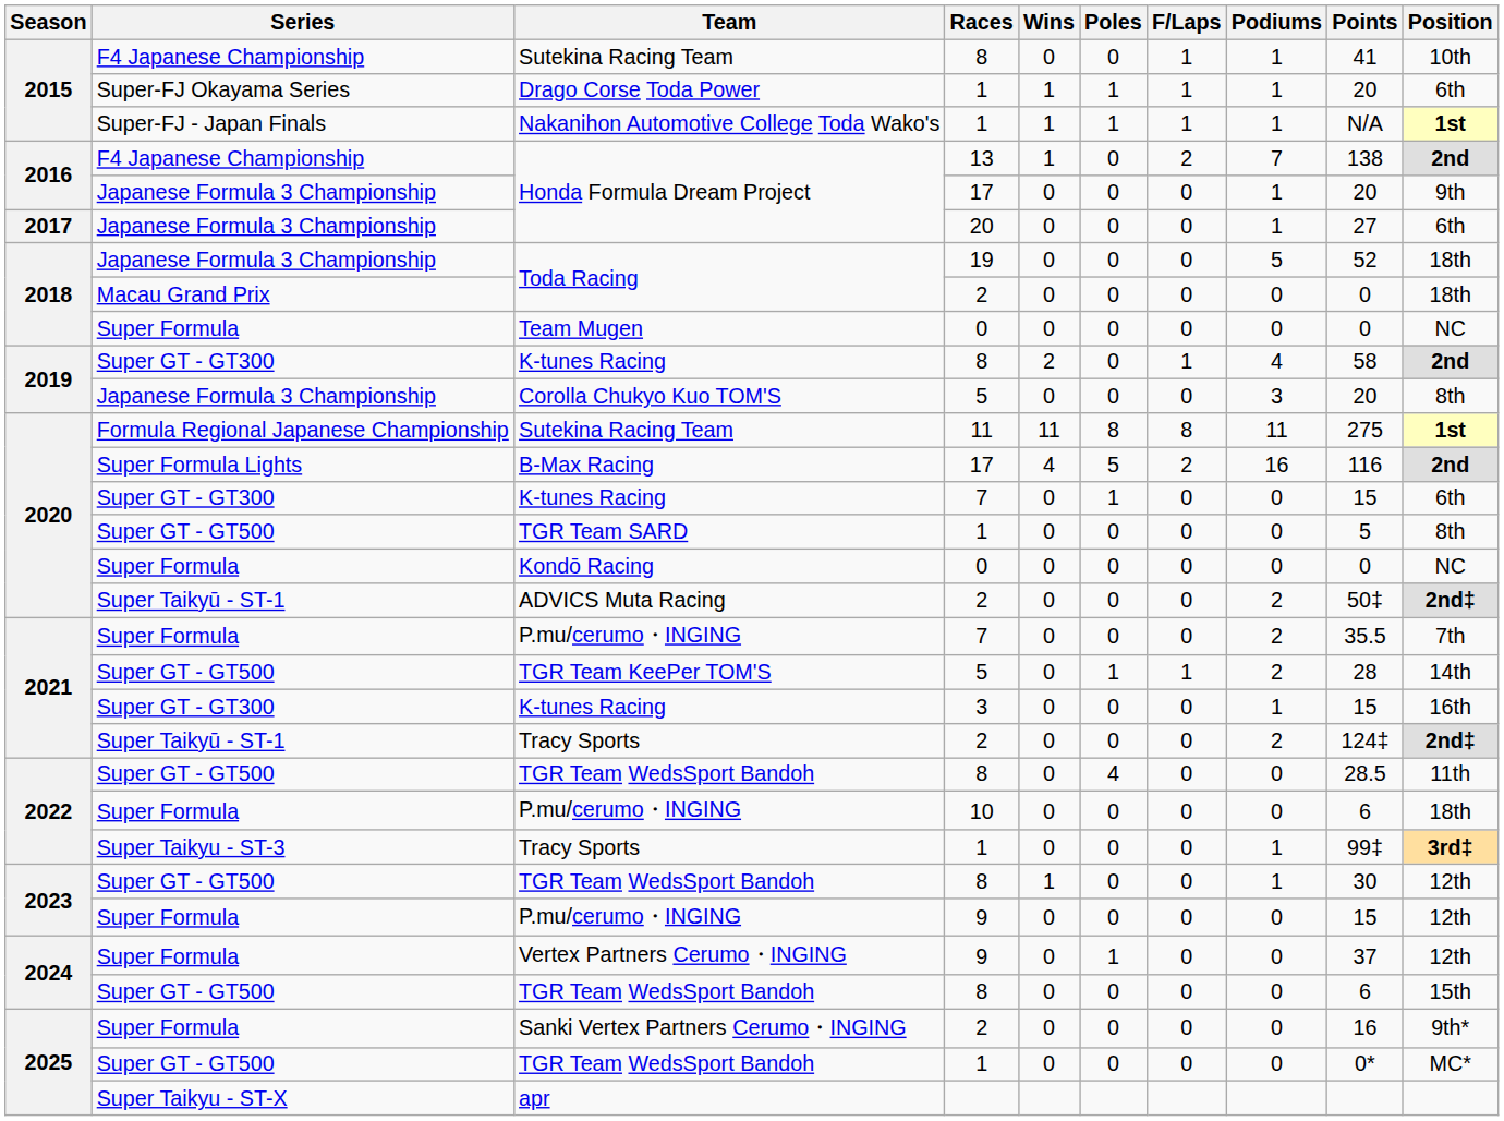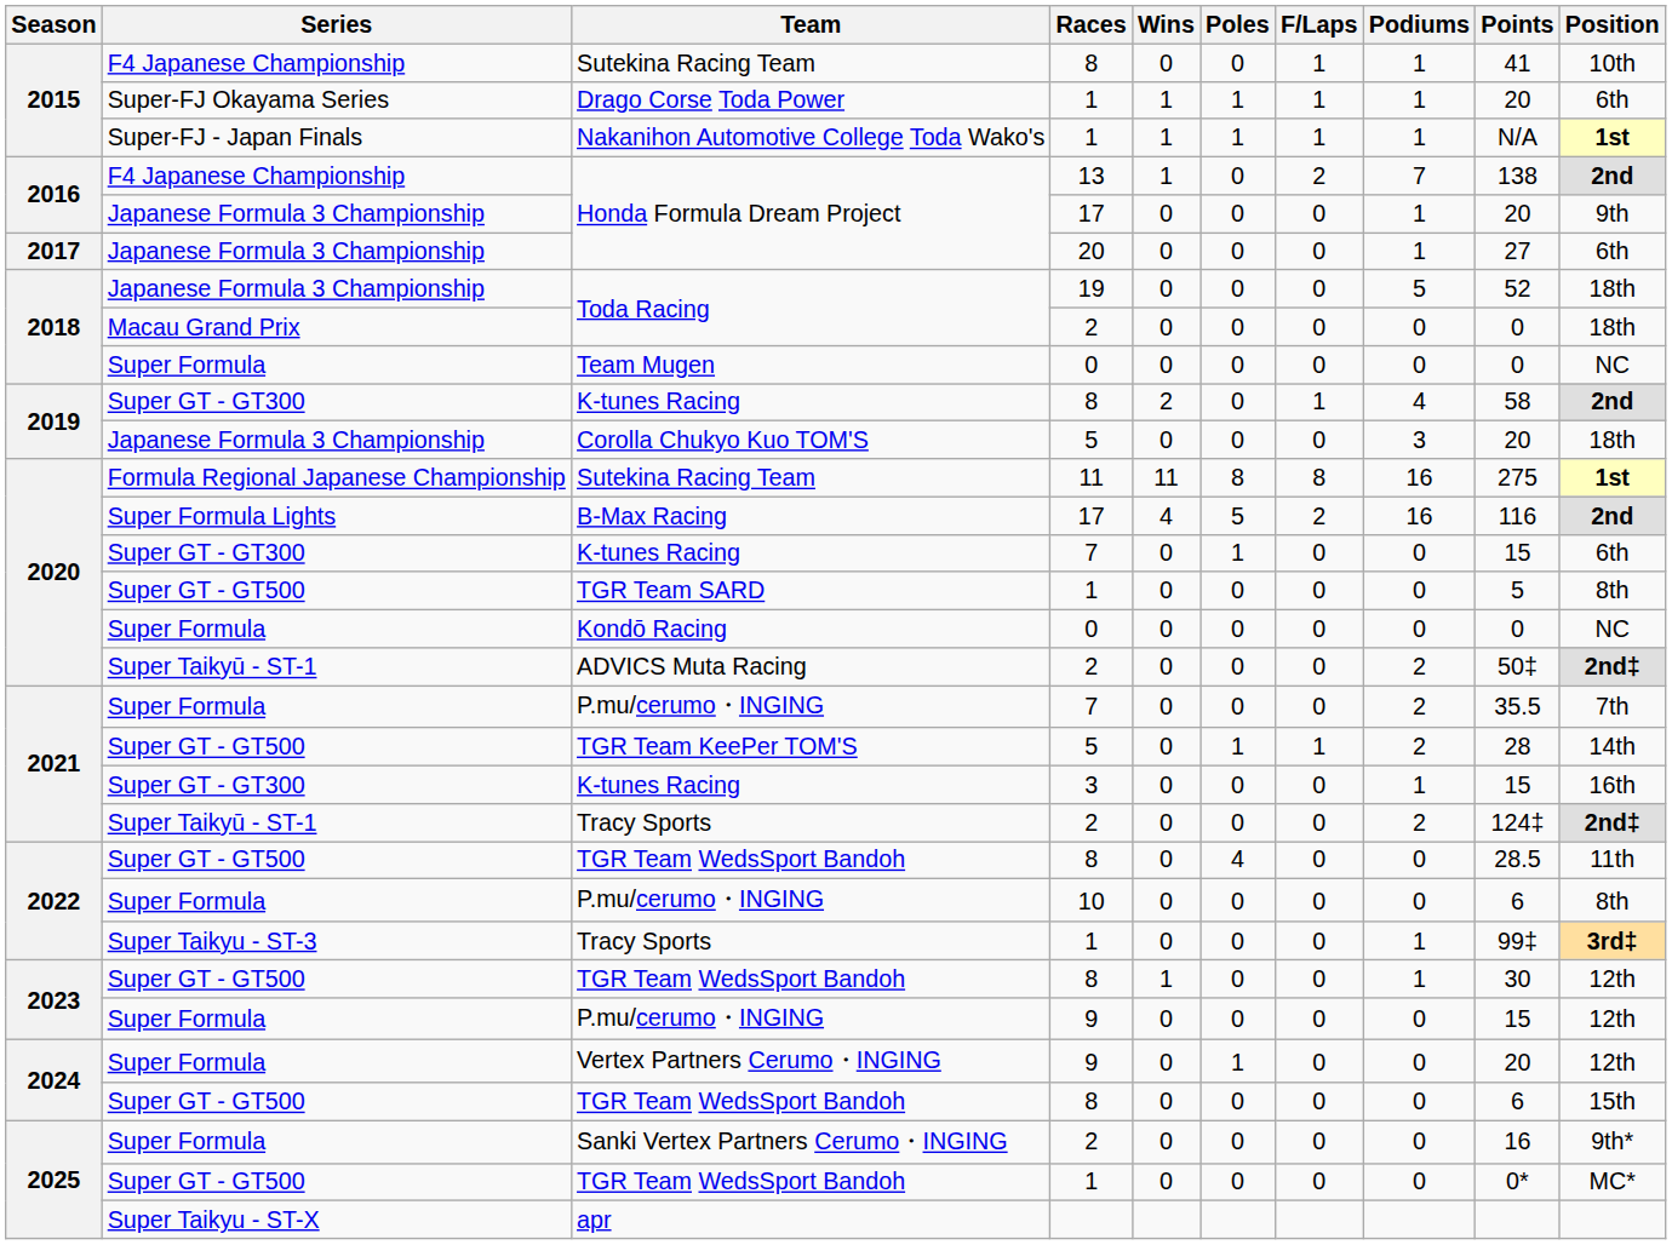Corolla Chukyo Kuo TOM'S | Position: 8th -> 18th
Sutekina Racing Team / 11 | Podiums: 11 -> 16
P.mu/cerumo・INGING / 10 | Position: 18th -> 8th
Vertex Partners Cerumo・INGING | Points: 37 -> 20
